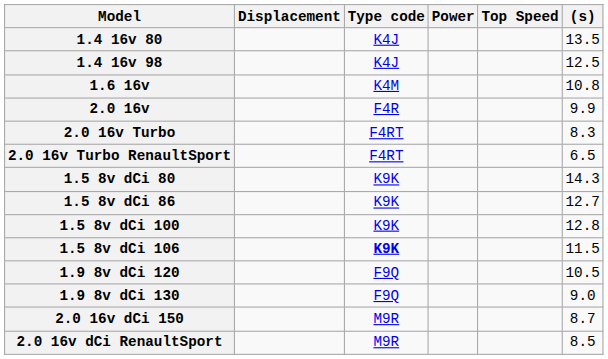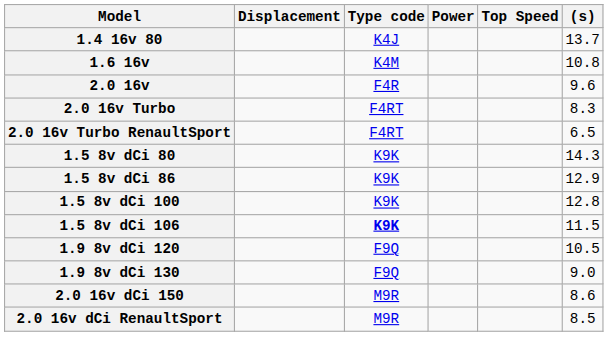1.4 16v 80 | (s): 13.5 -> 13.7
- row: 1.4 16v 98 | K4J | 12.5
2.0 16v | (s): 9.9 -> 9.6
1.5 8v dCi 86 | (s): 12.7 -> 12.9
2.0 16v dCi 150 | (s): 8.7 -> 8.6
